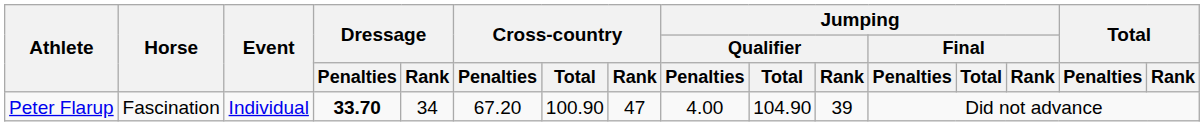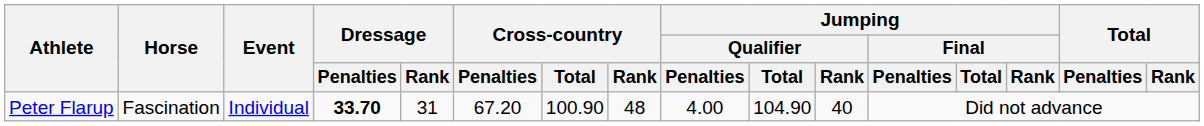Peter Flarup | Dressage / Rank: 34 -> 31
Peter Flarup | Cross-country / Rank: 47 -> 48
Peter Flarup | Jumping / Qualifier / Rank: 39 -> 40
